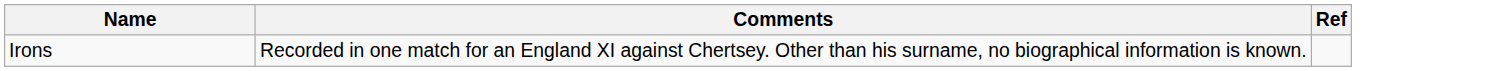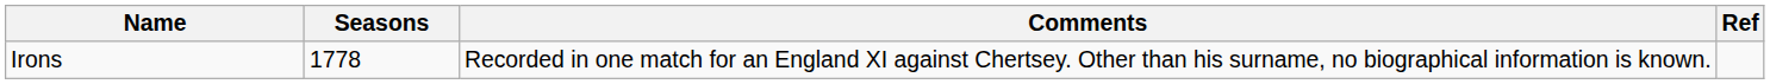+ column: Seasons | 1778
